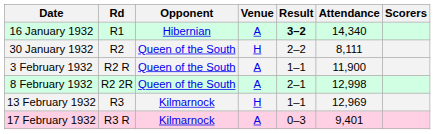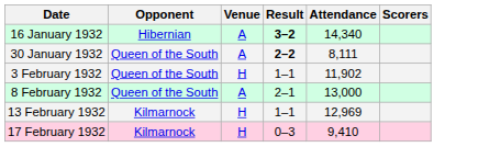- column: Rd | R1 | R2 | R2 R | R2 2R | R3 | R3 R
30 January 1932 | Venue: H -> A
30 January 1932 | Result: normal -> bold
3 February 1932 | Venue: A -> H
3 February 1932 | Attendance: 11,900 -> 11,902
8 February 1932 | Attendance: 12,998 -> 13,000
17 February 1932 | Venue: A -> H
17 February 1932 | Attendance: 9,401 -> 9,410
